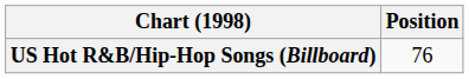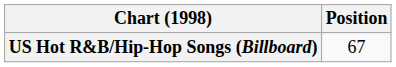US Hot R&B/Hip-Hop Songs (Billboard) | Position: 76 -> 67
